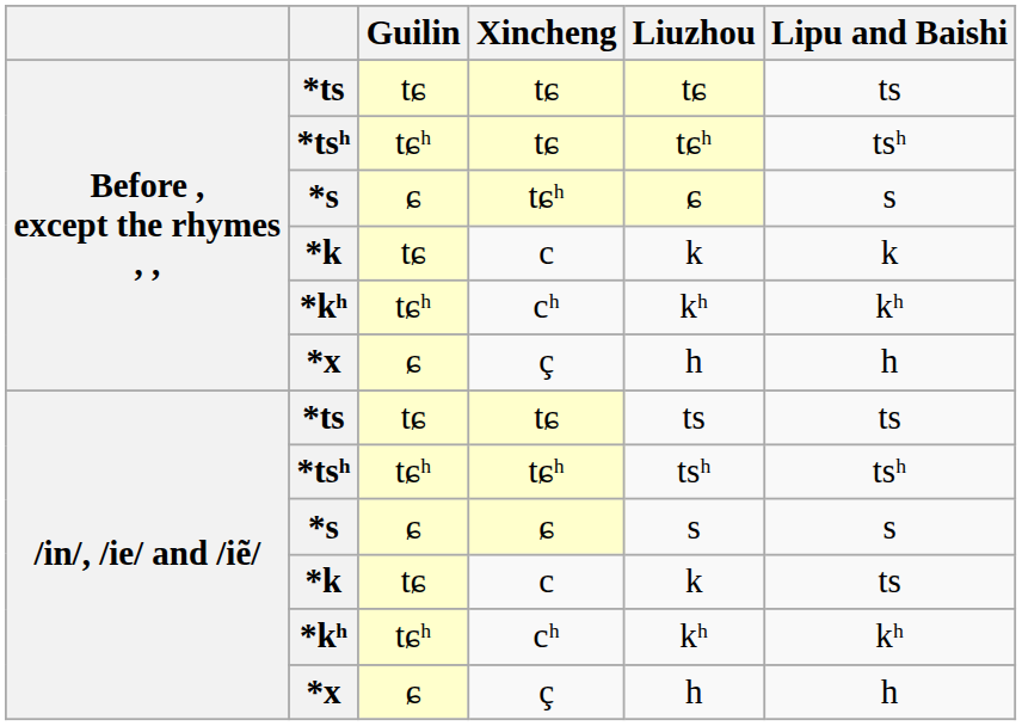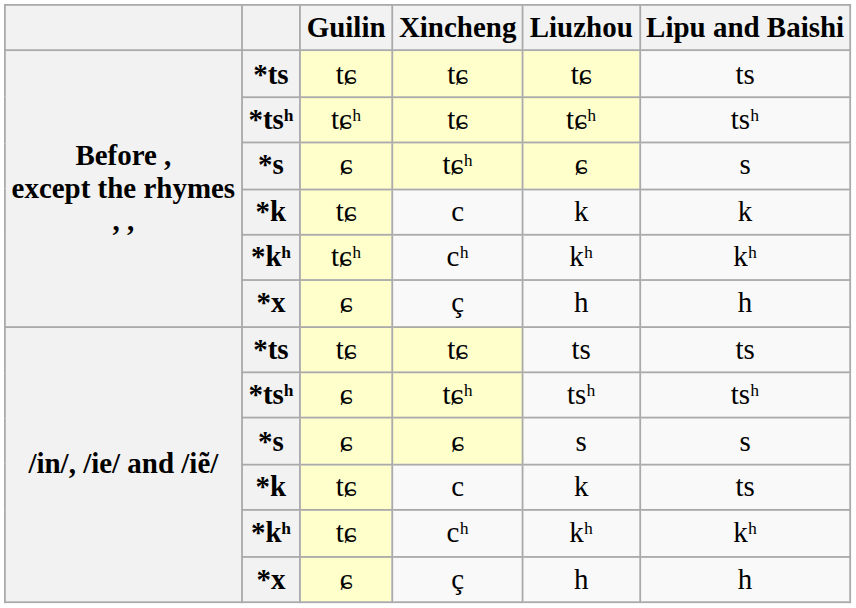/in/, /ie/ and /iẽ/ / *tsʰ | Guilin: tɕʰ -> ɕ
/in/, /ie/ and /iẽ/ / *kʰ | Guilin: tɕʰ -> tɕ
